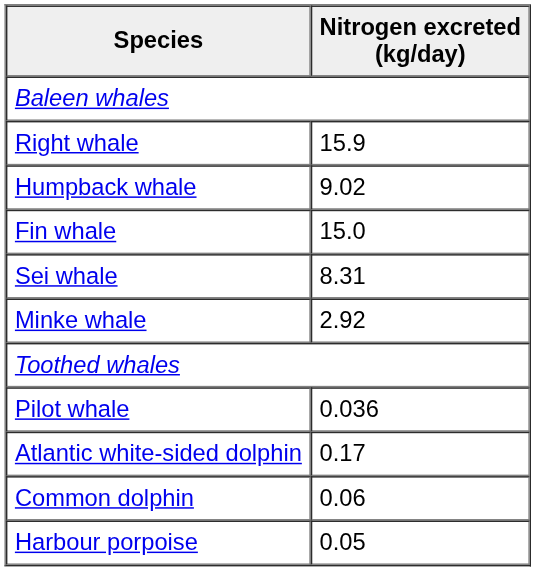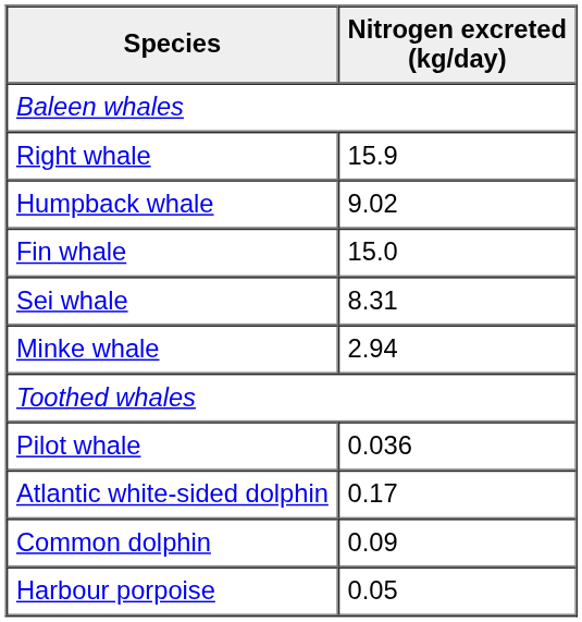Minke whale | column 2: 2.92 -> 2.94
Common dolphin | column 2: 0.06 -> 0.09
